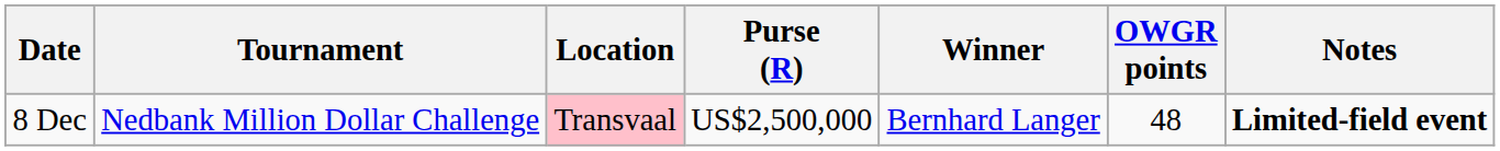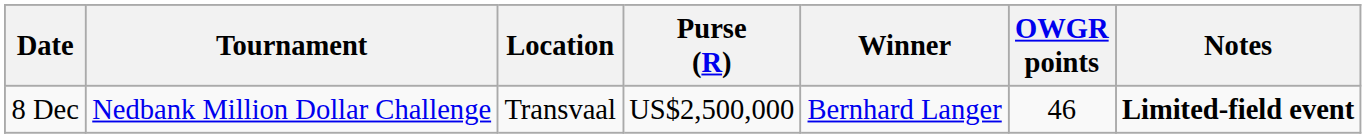8 Dec | Location: pink background -> no background
8 Dec | OWGR points: 48 -> 46
